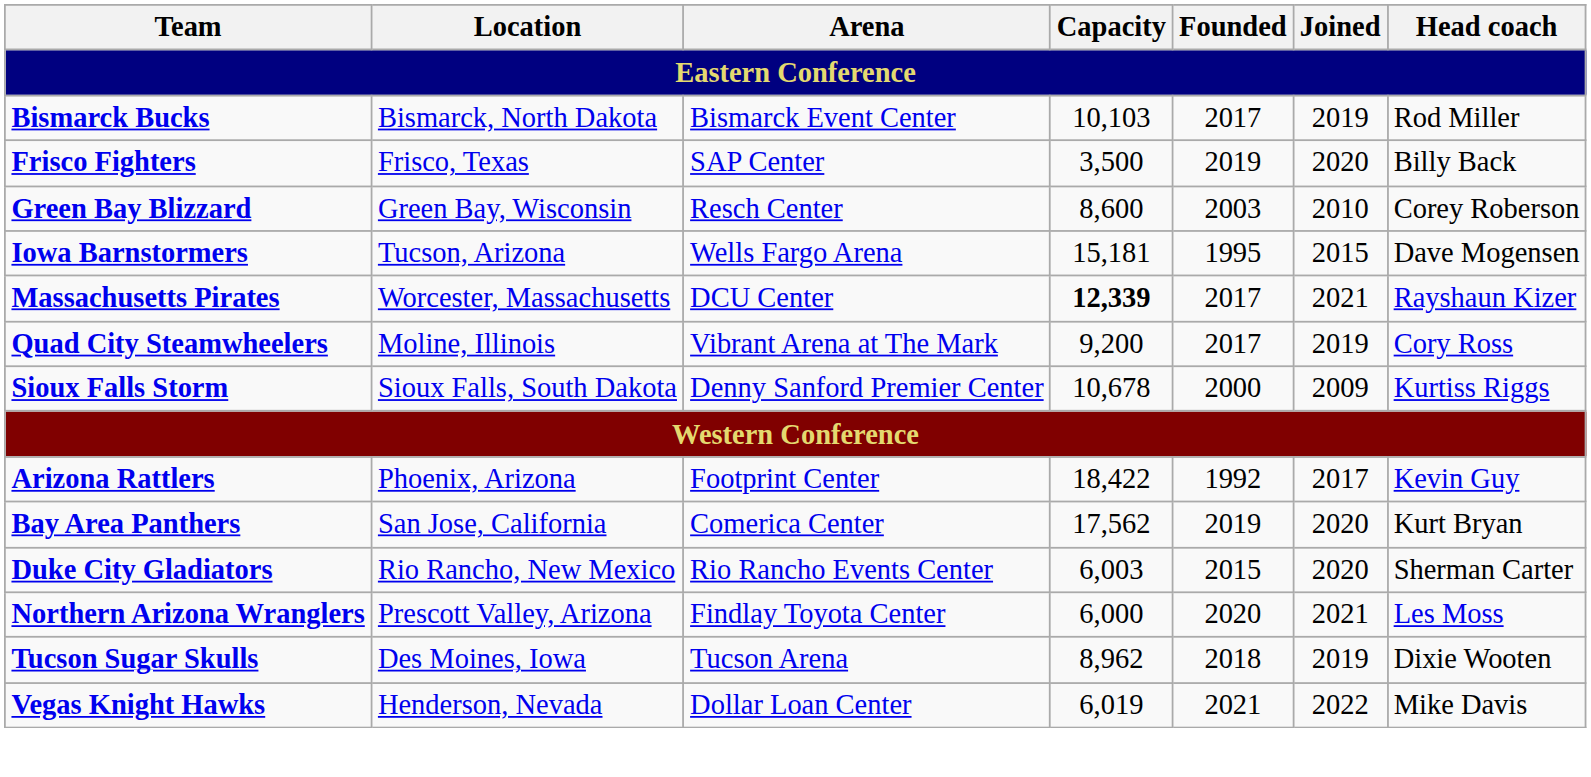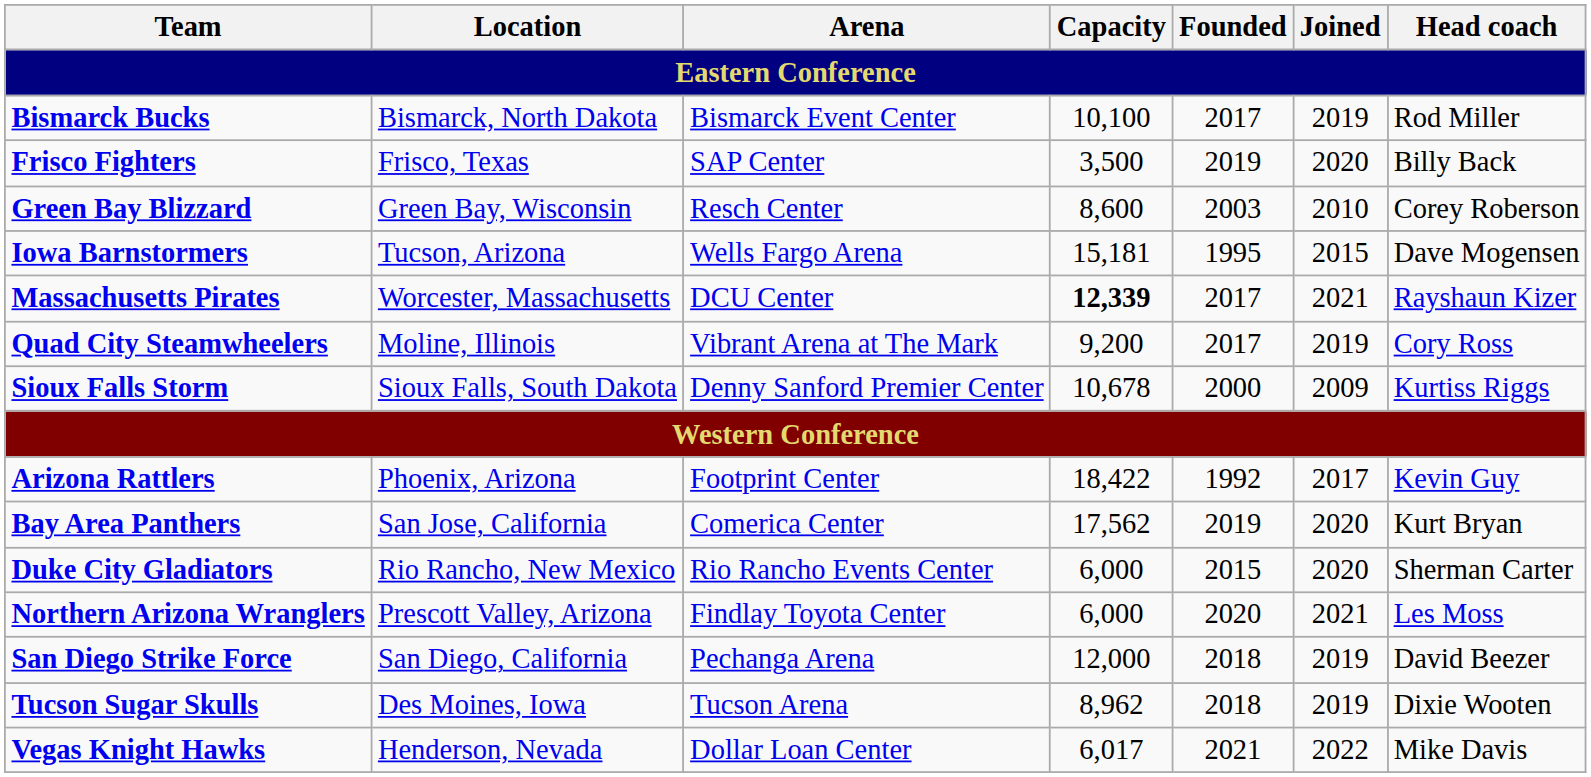Bismarck Bucks | Capacity: 10,103 -> 10,100
Duke City Gladiators | Capacity: 6,003 -> 6,000
+ row: San Diego Strike Force | San Diego, California | Pechanga Arena | 12,000 | 2018 | 2019 | David Beezer
Vegas Knight Hawks | Capacity: 6,019 -> 6,017
